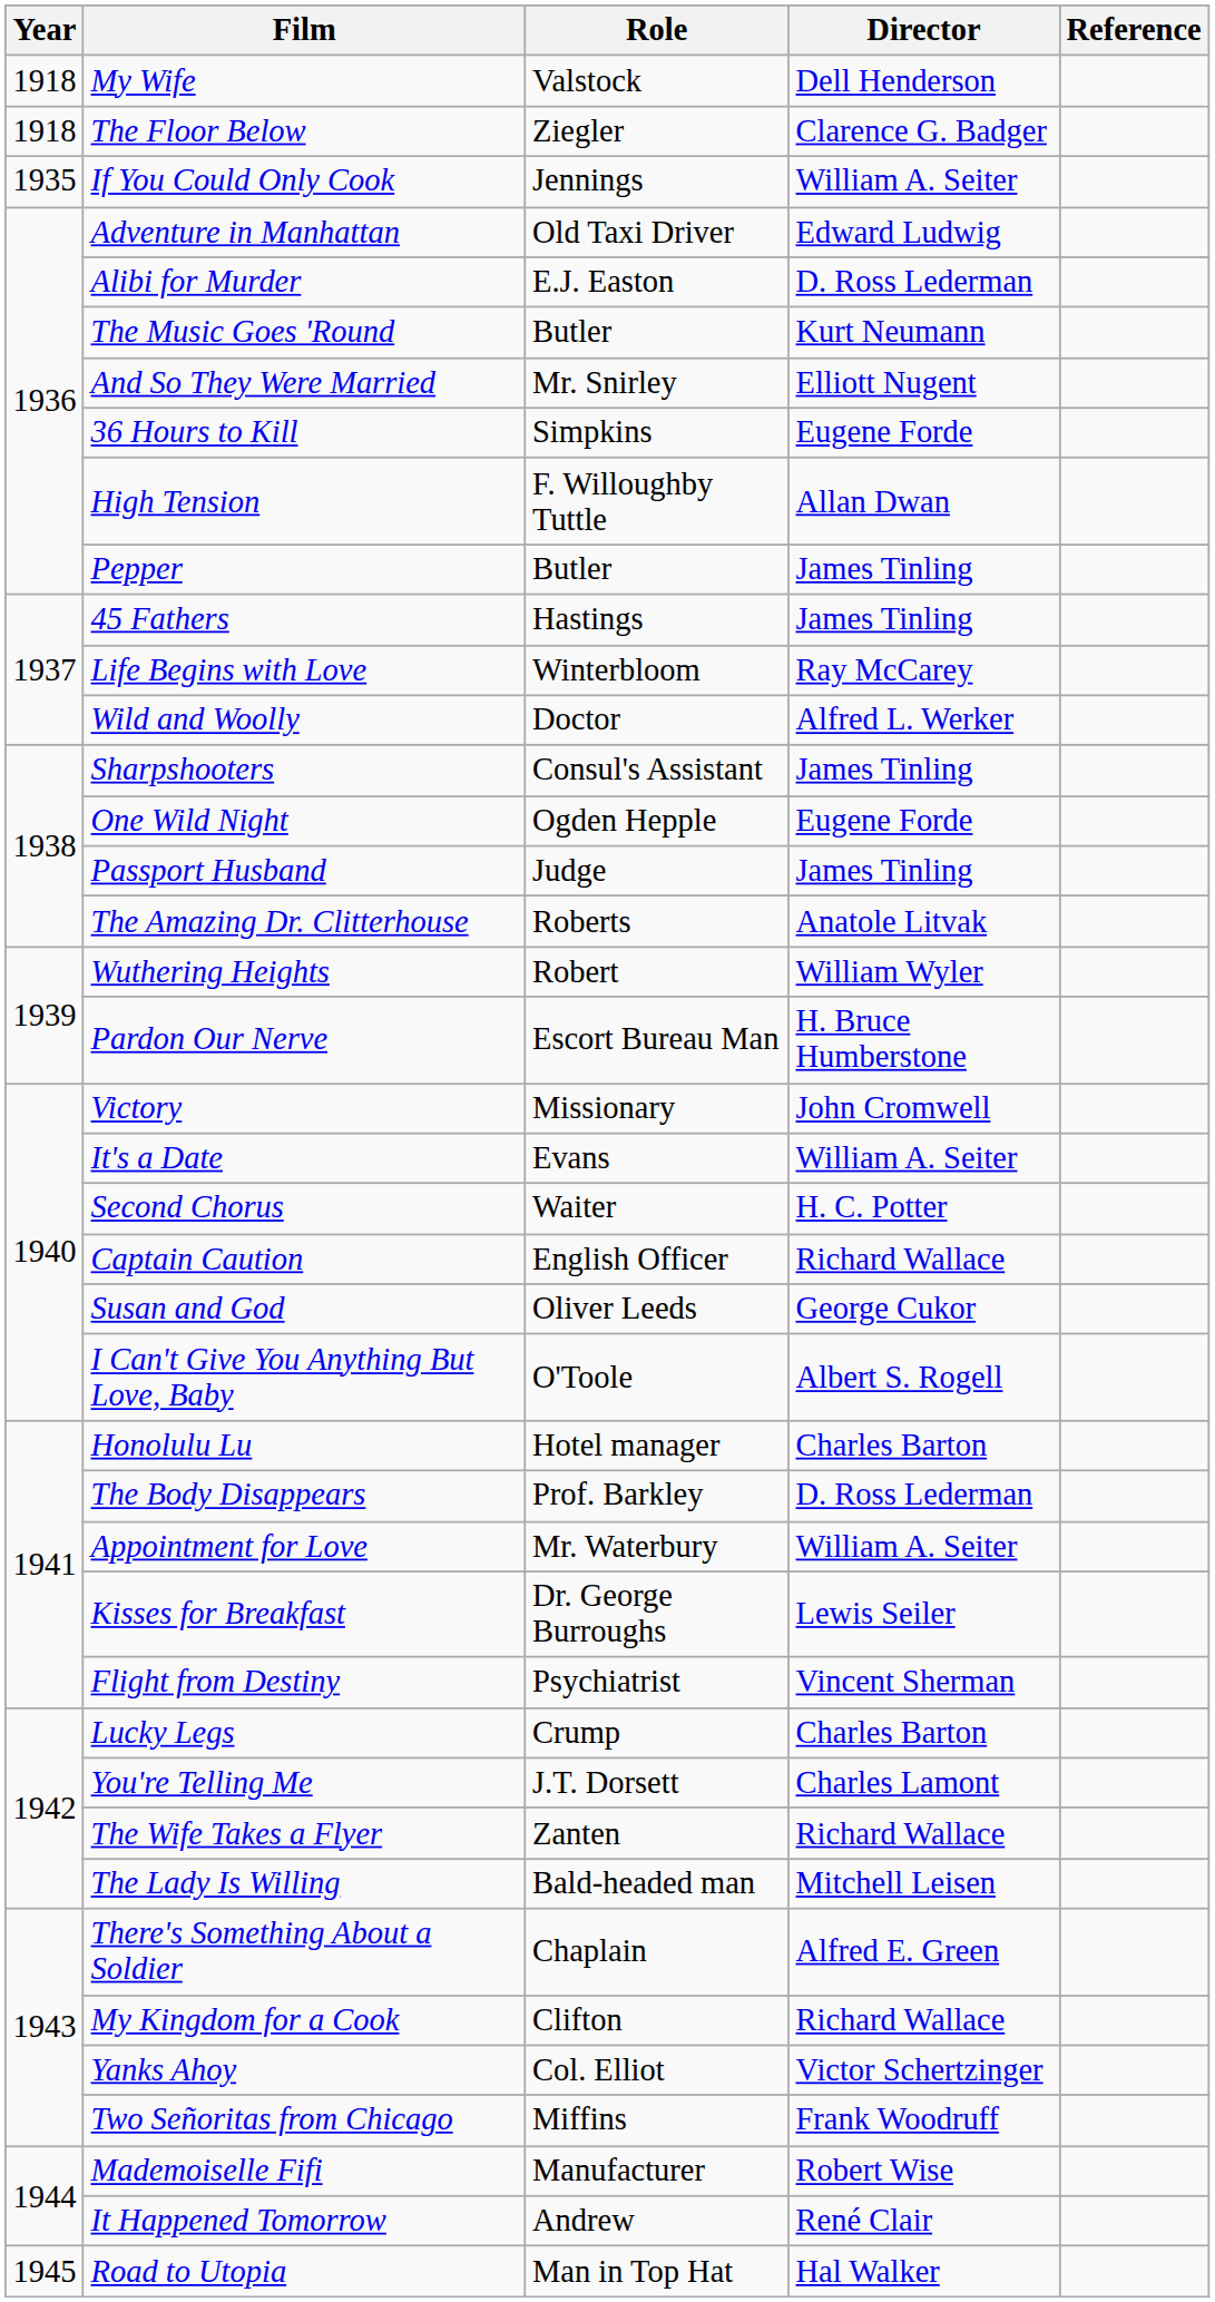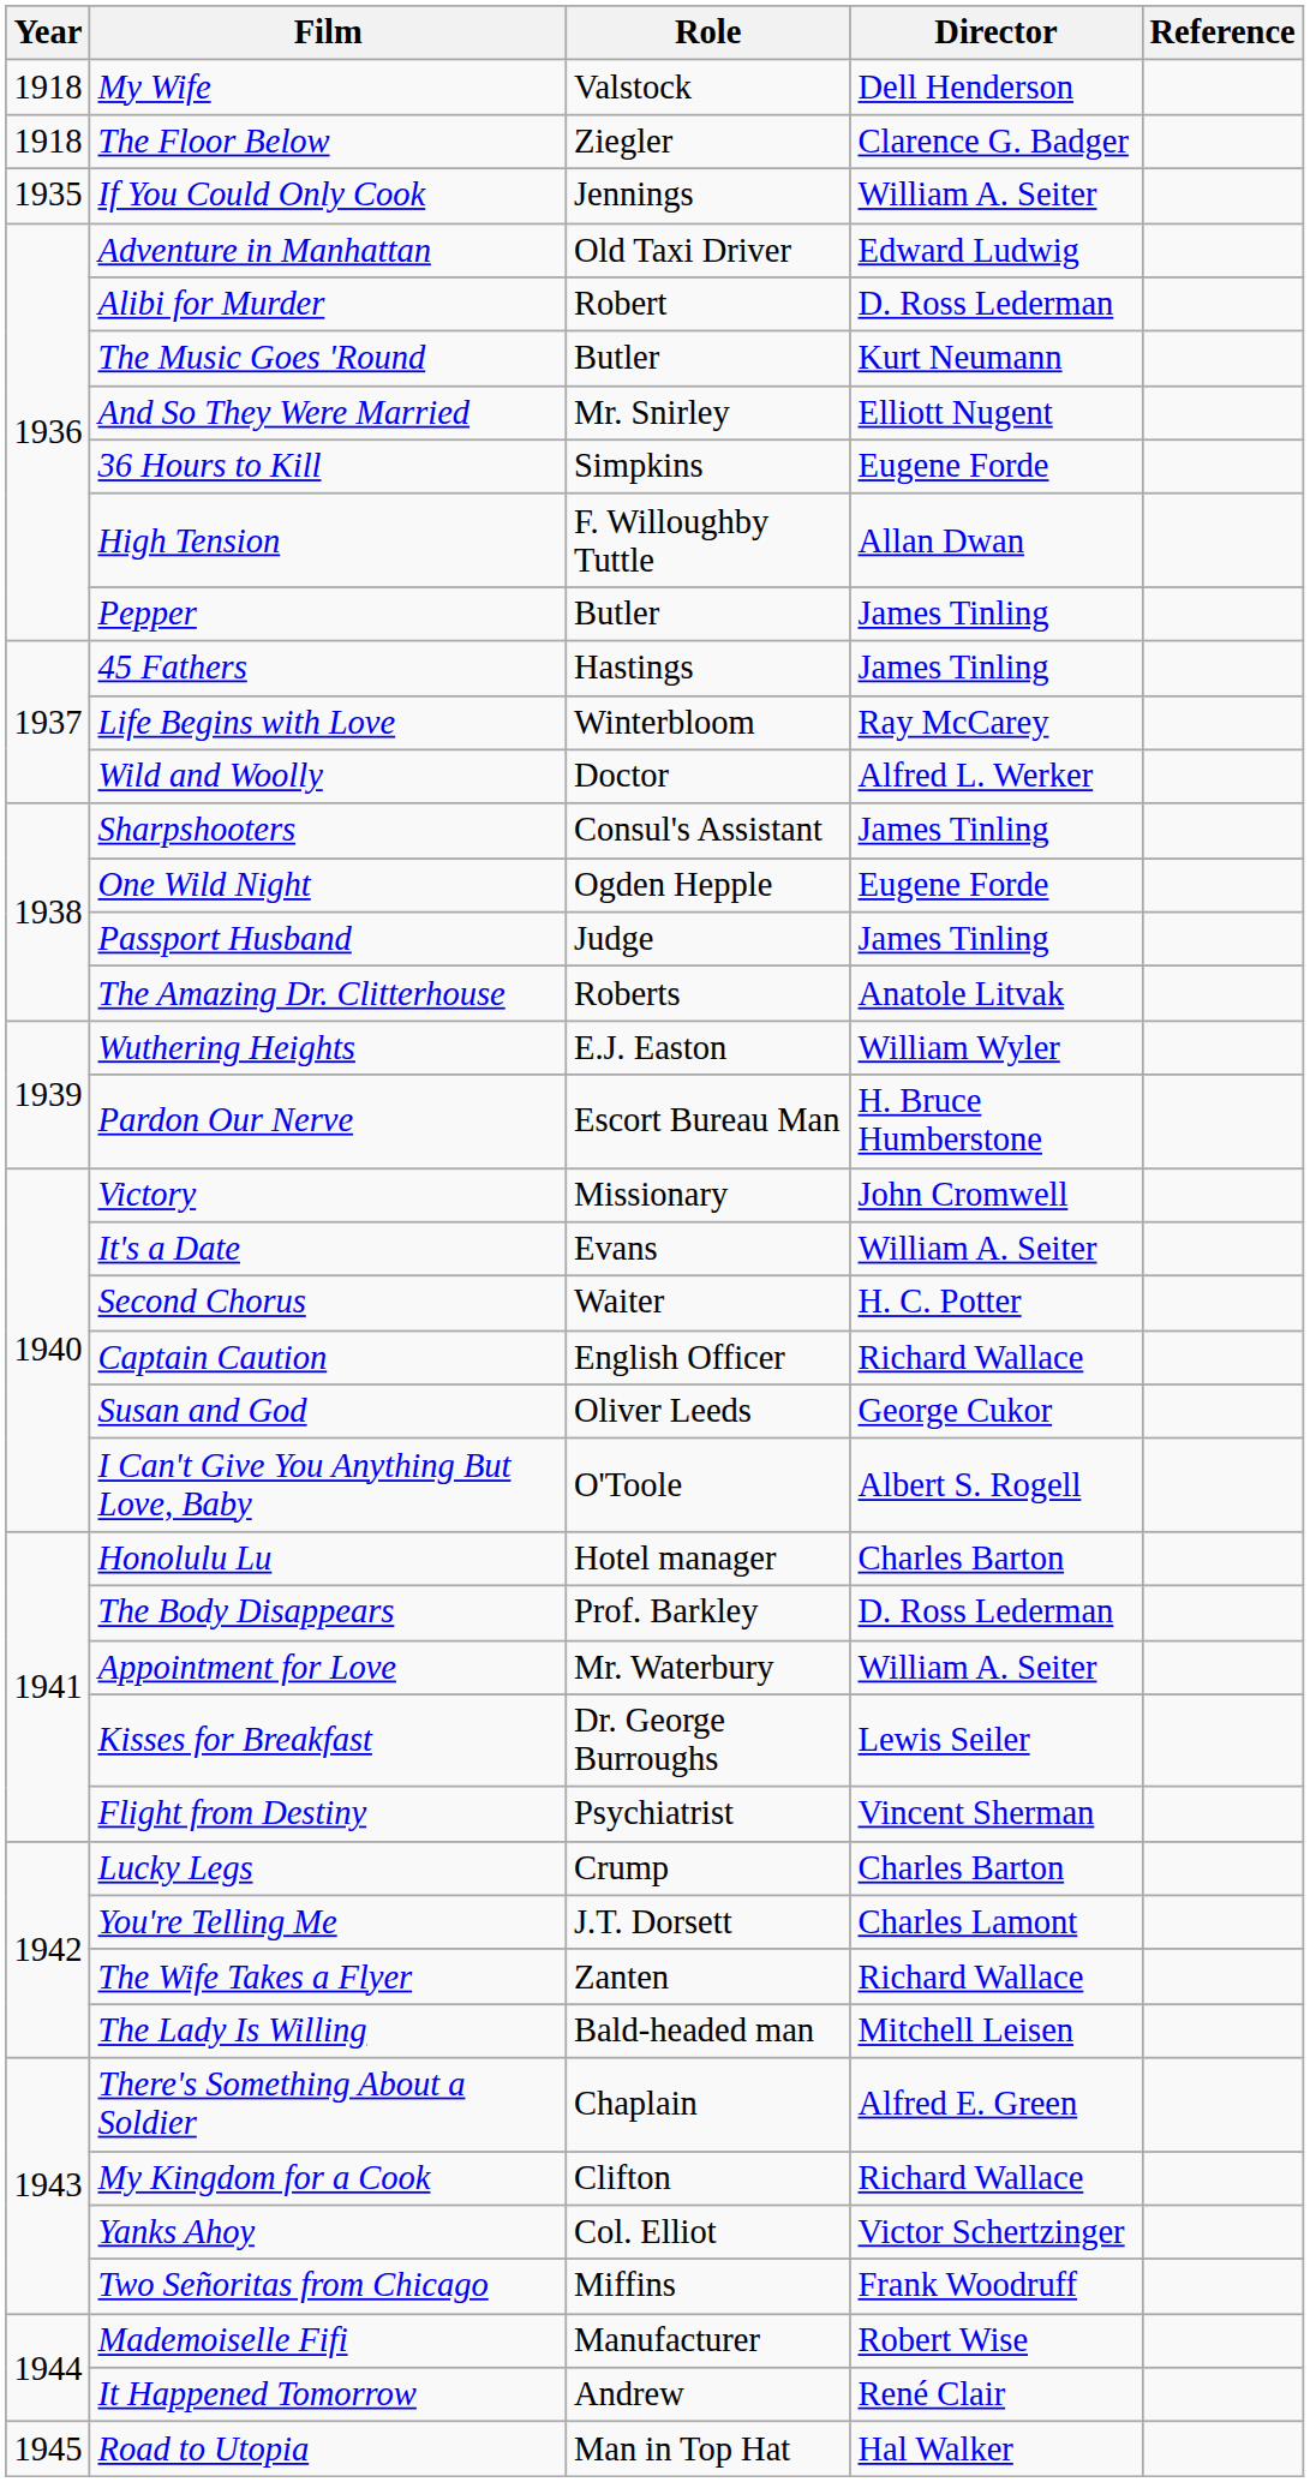Alibi for Murder | Role: E.J. Easton -> Robert
Wuthering Heights | Role: Robert -> E.J. Easton
